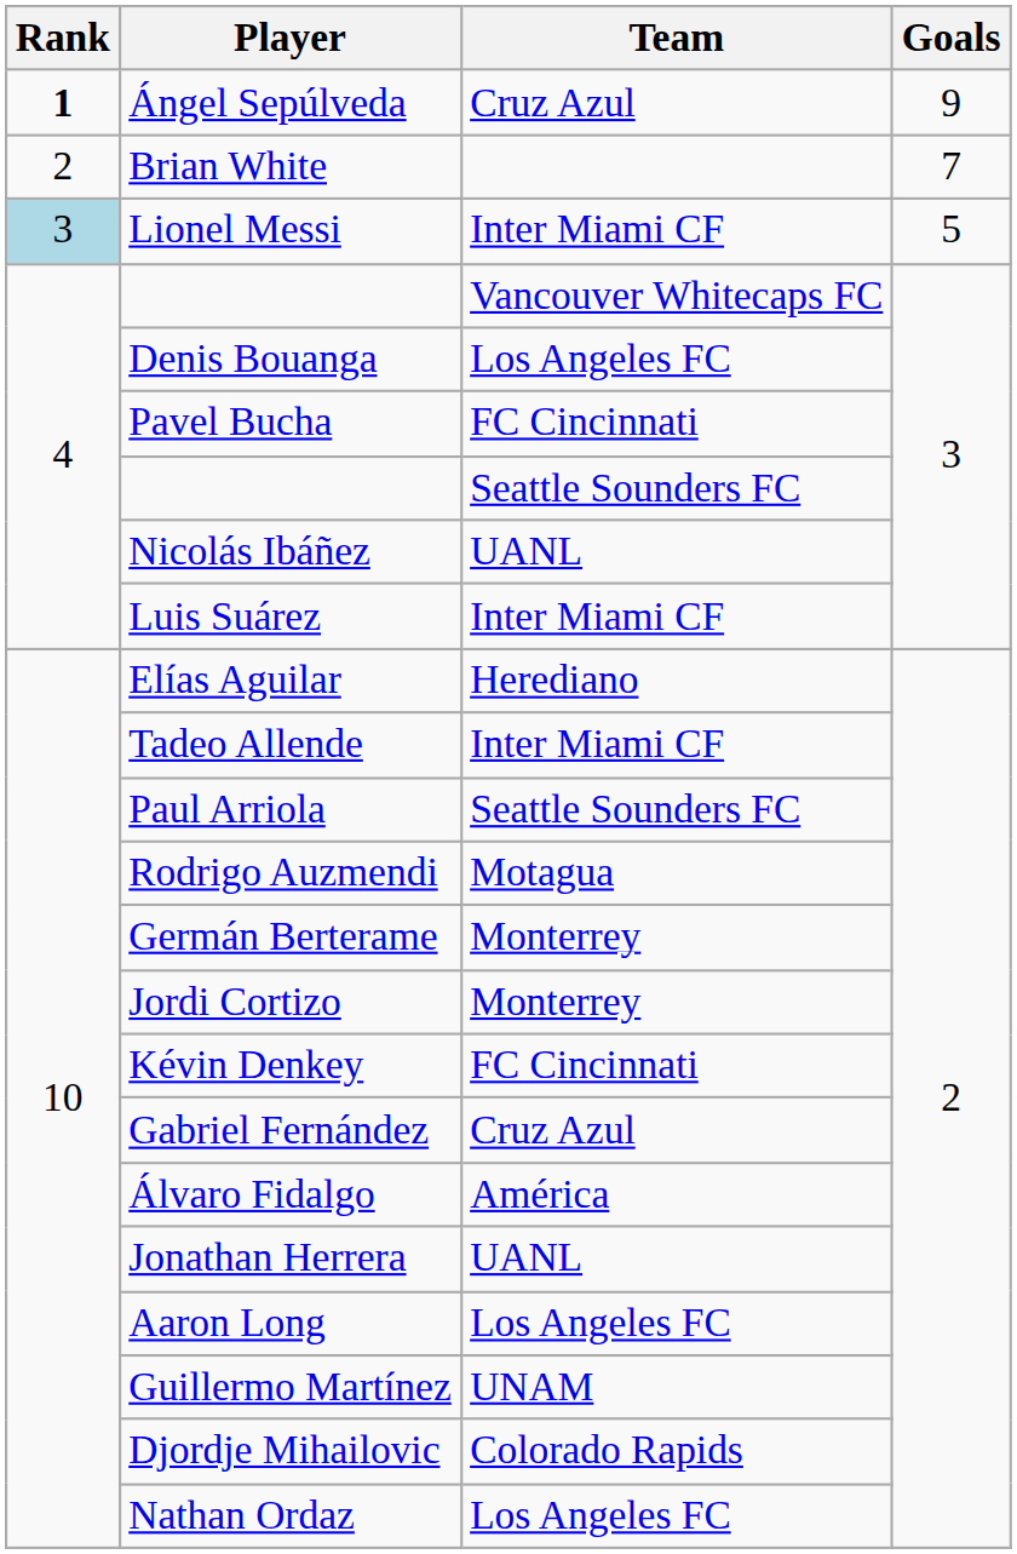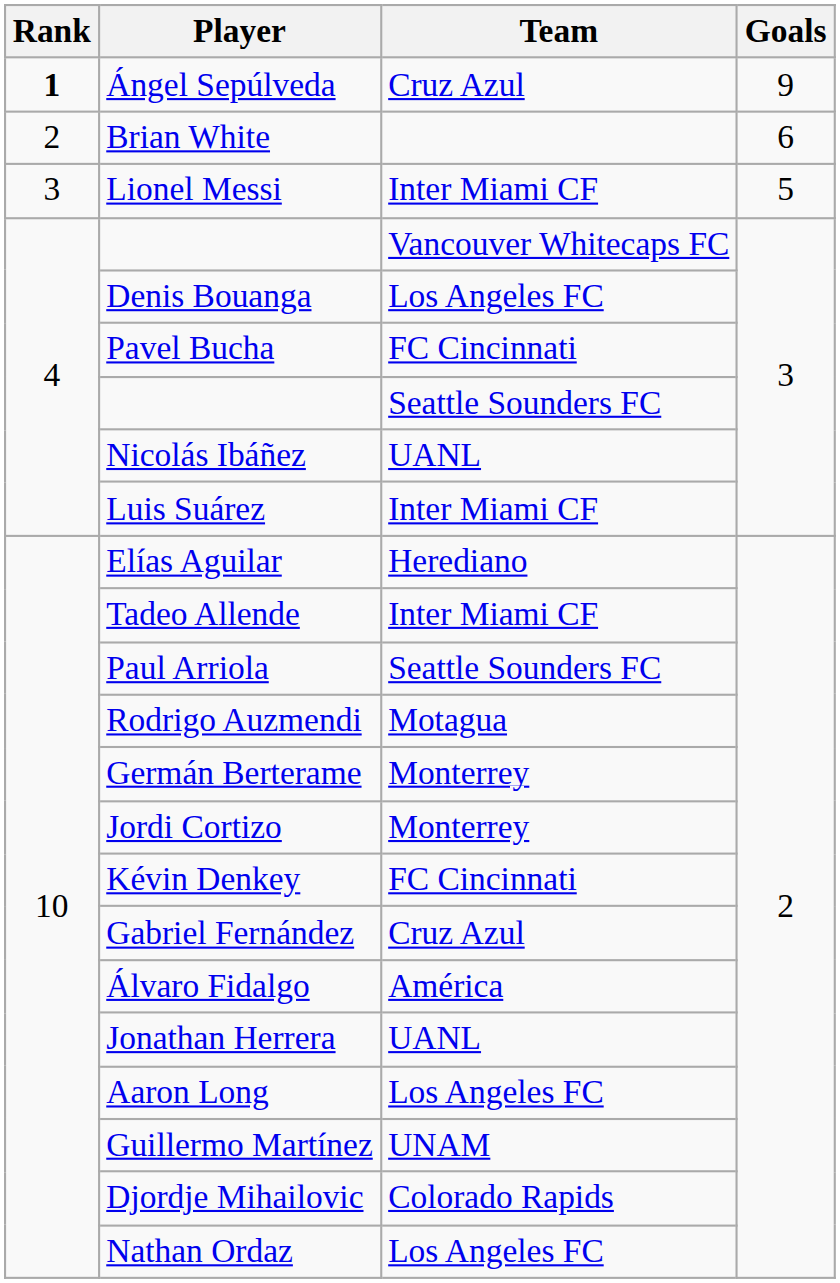Brian White | Goals: 7 -> 6
Lionel Messi | Rank: lightblue background -> no background
